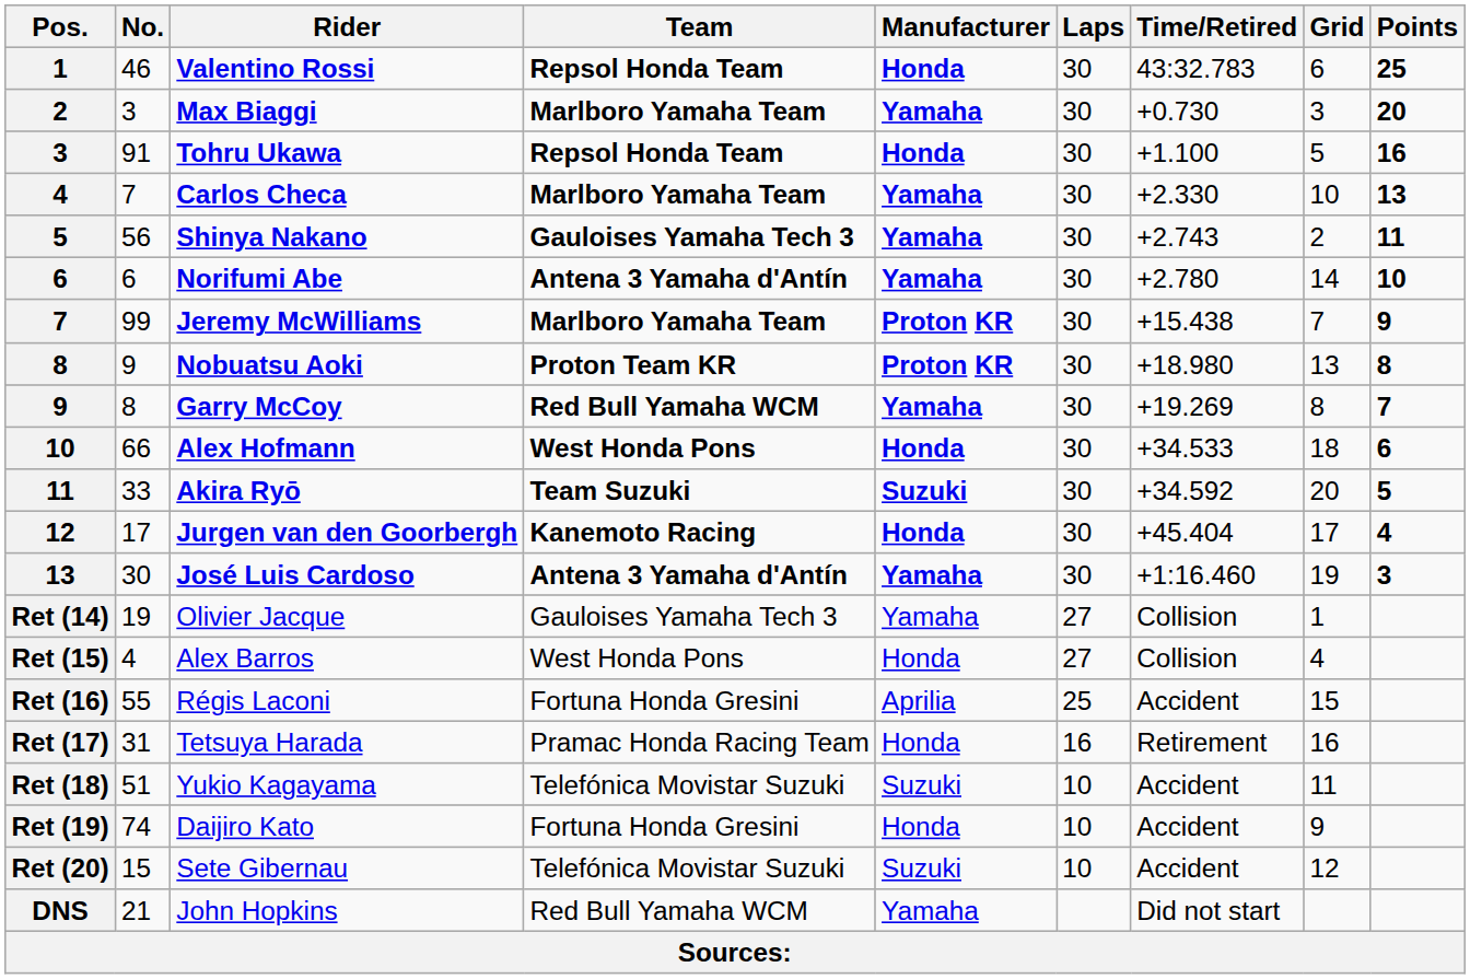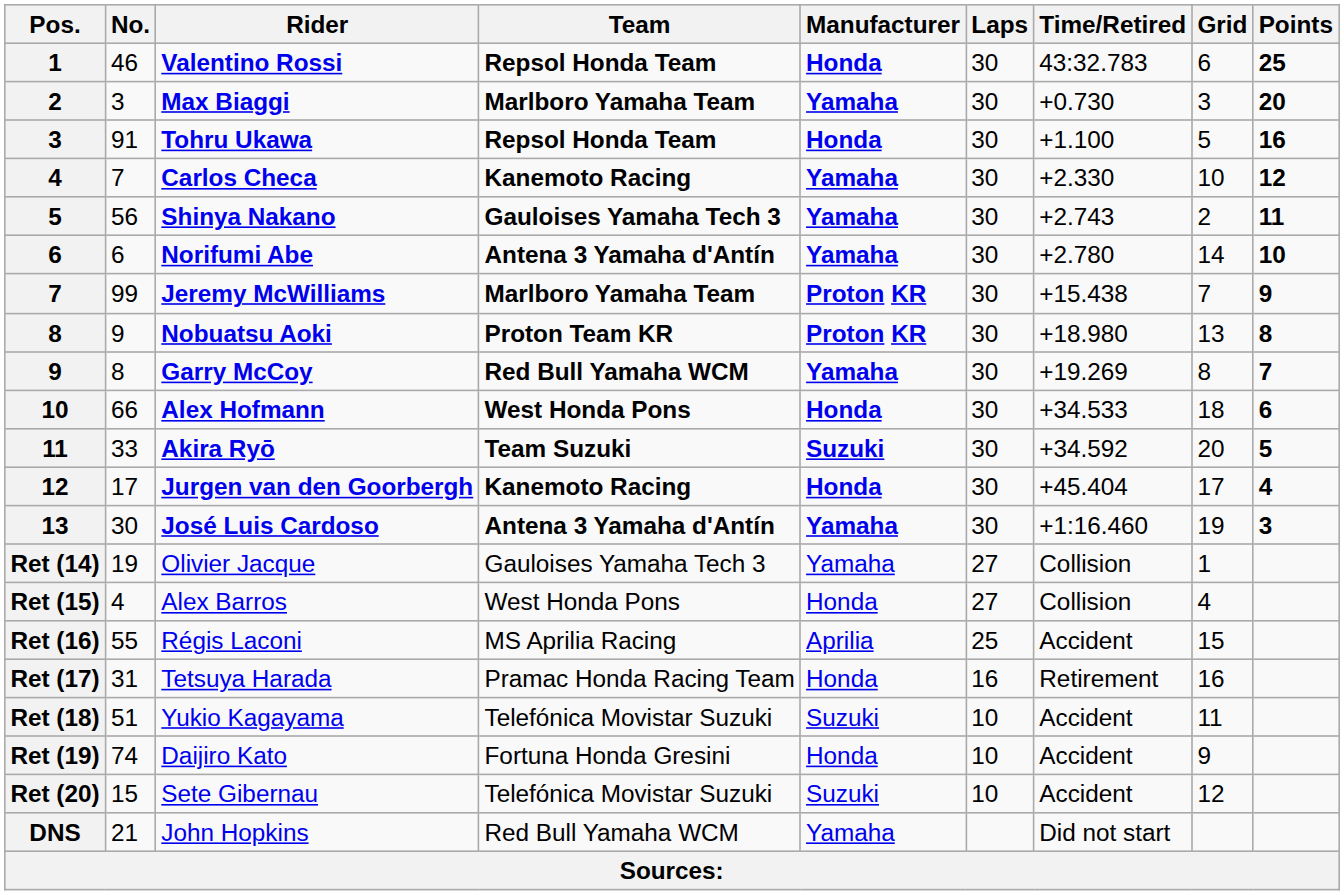Carlos Checa | Team: Marlboro Yamaha Team -> Kanemoto Racing
Carlos Checa | Points: 13 -> 12
Régis Laconi | Team: Fortuna Honda Gresini -> MS Aprilia Racing
